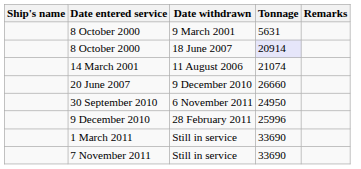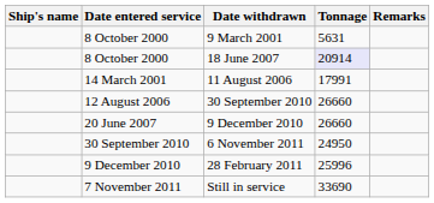14 March 2001 | Tonnage: 21074 -> 17991
+ row: 12 August 2006 | 30 September 2010 | 26660
- row: 1 March 2011 | Still in service | 33690
